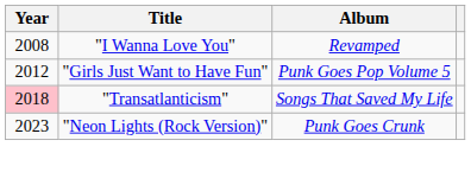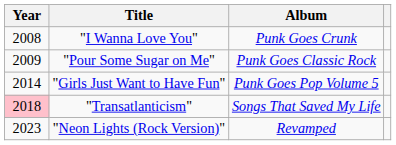"I Wanna Love You" | Album: Revamped -> Punk Goes Crunk
+ row: 2009 | "Pour Some Sugar on Me" | Punk Goes Classic Rock
"Girls Just Want to Have Fun" | Year: 2012 -> 2014
"Neon Lights (Rock Version)" | Album: Punk Goes Crunk -> Revamped
